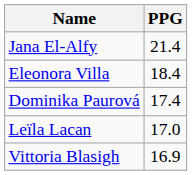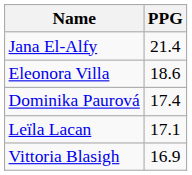Eleonora Villa | PPG: 18.4 -> 18.6
Leïla Lacan | PPG: 17.0 -> 17.1
